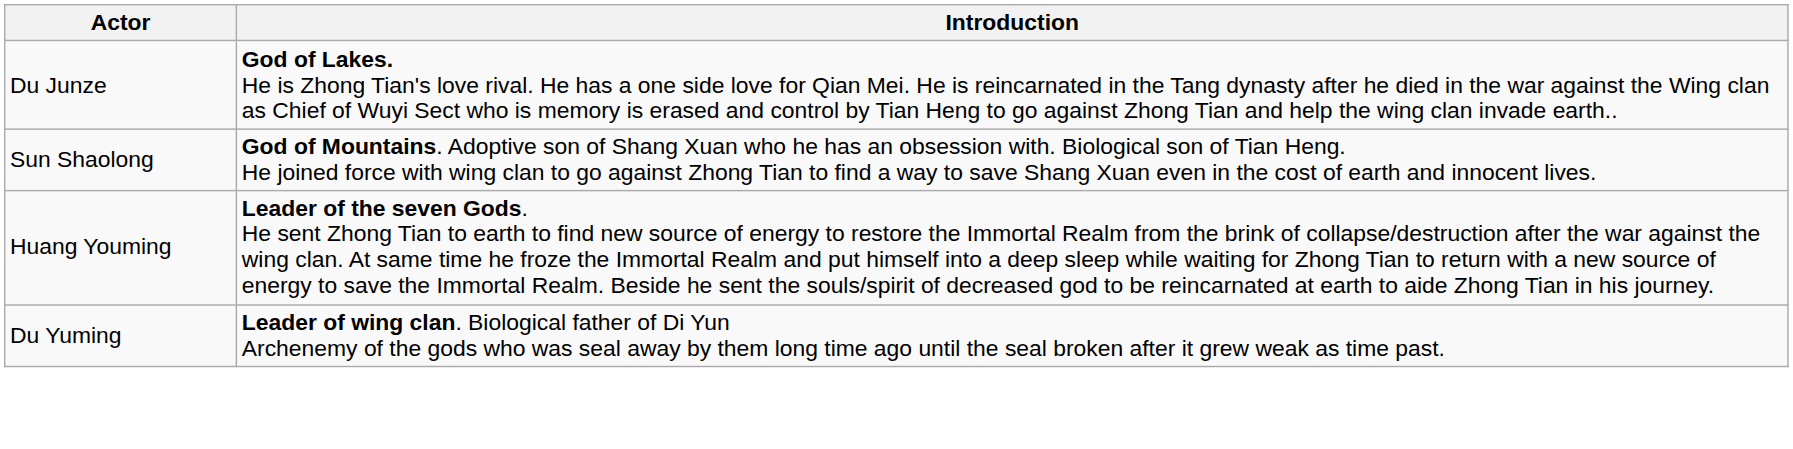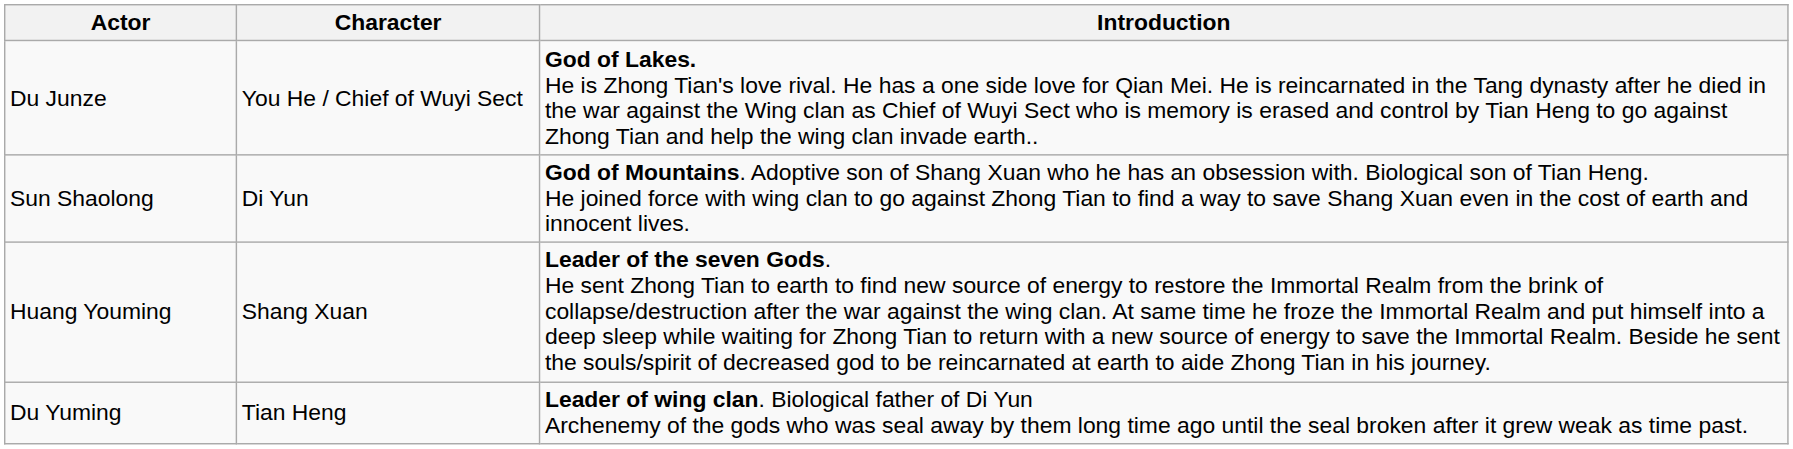+ column: Character | You He / Chief of Wuyi Sect | Di Yun | Shang Xuan | Tian Heng
